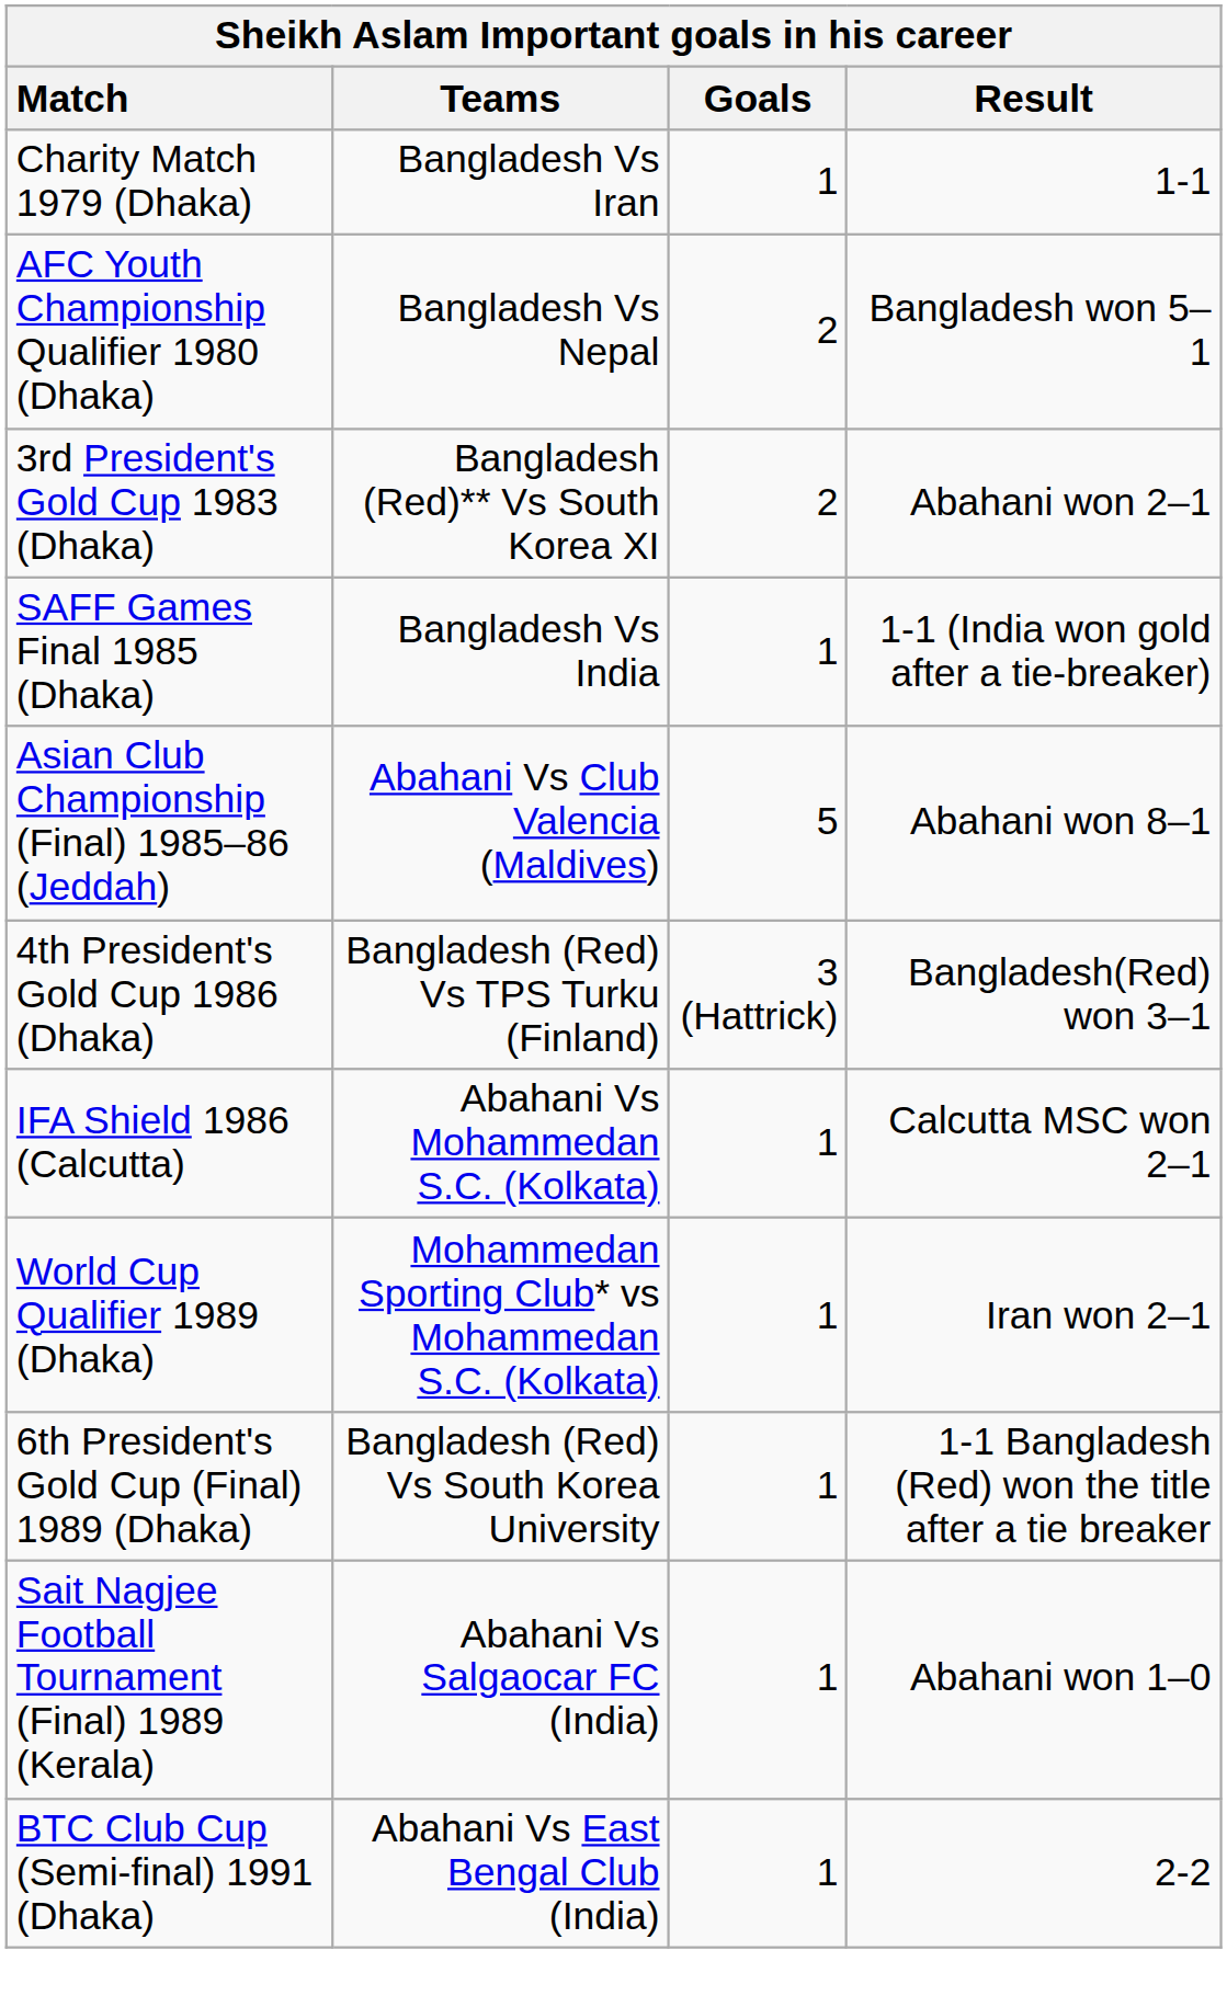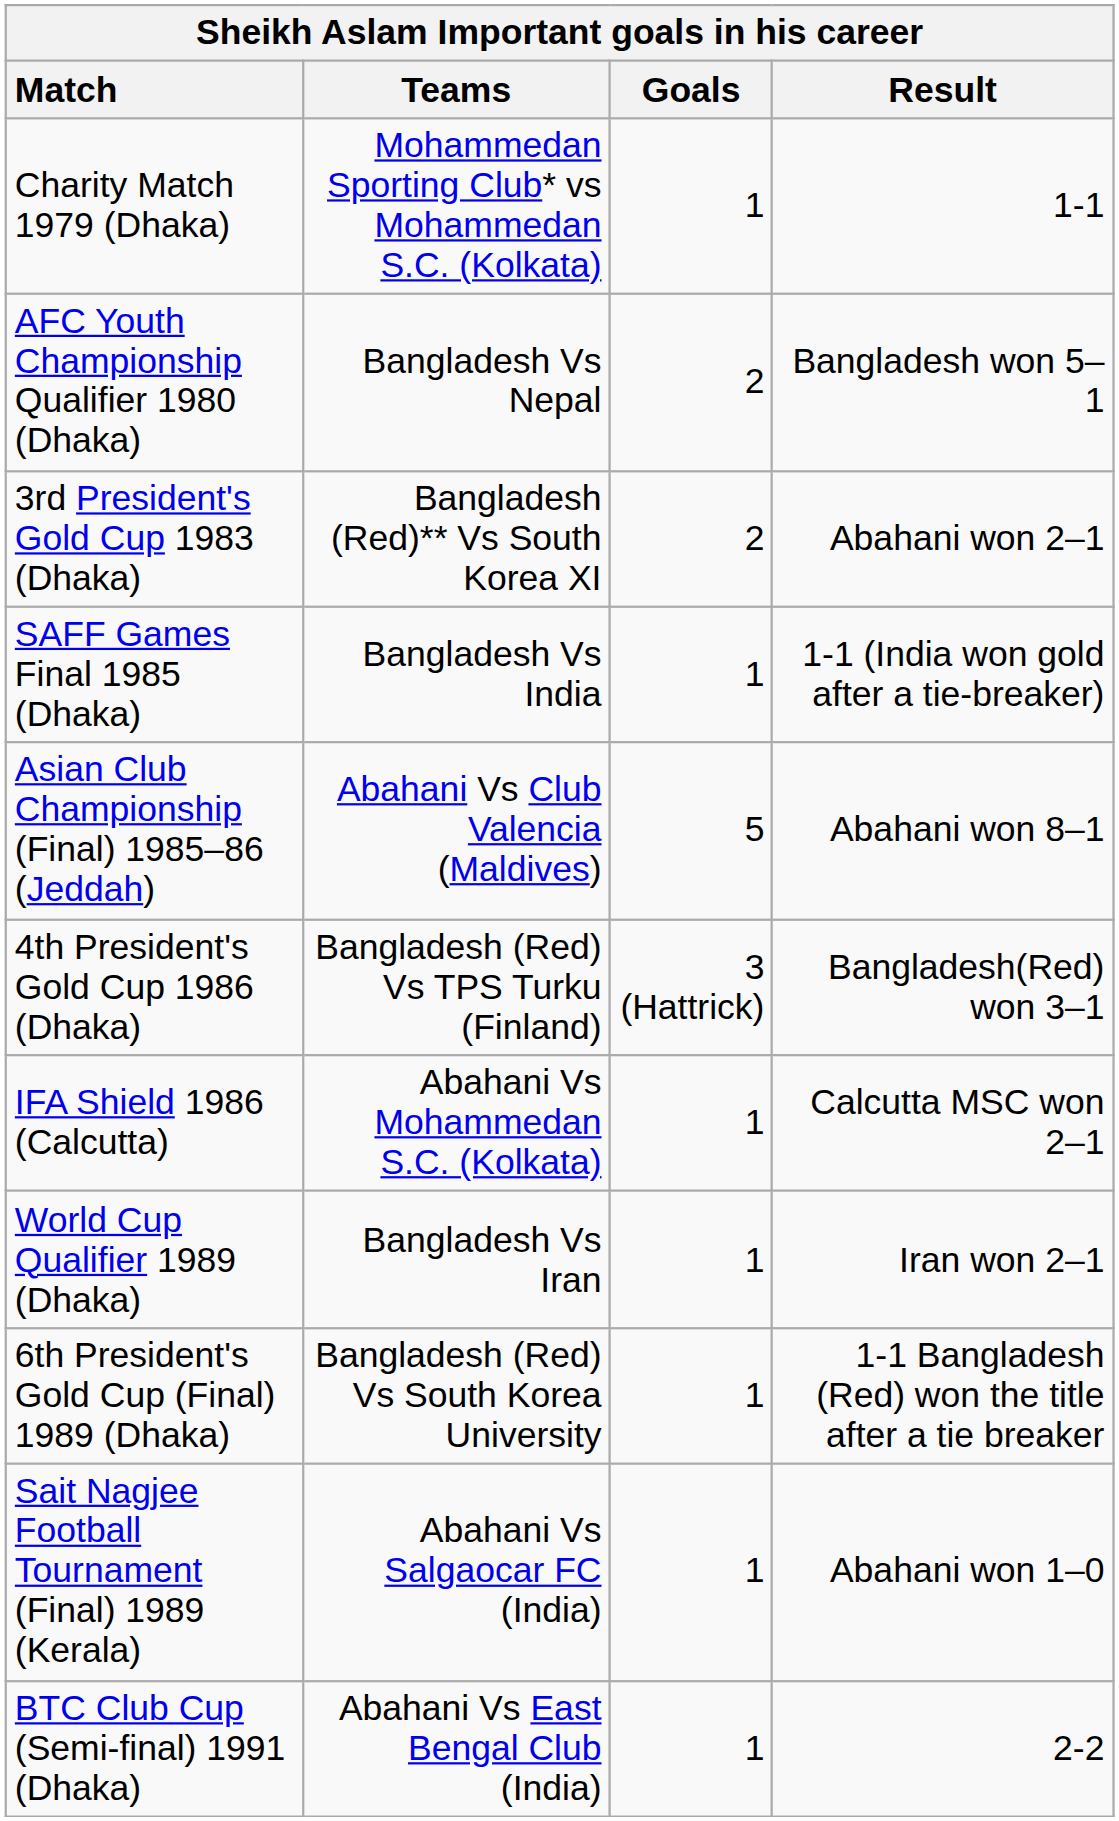Charity Match 1979 (Dhaka) | Teams: Bangladesh Vs Iran -> Mohammedan Sporting Club* vs Mohammedan S.C. (Kolkata)
World Cup Qualifier 1989 (Dhaka) | Teams: Mohammedan Sporting Club* vs Mohammedan S.C. (Kolkata) -> Bangladesh Vs Iran
